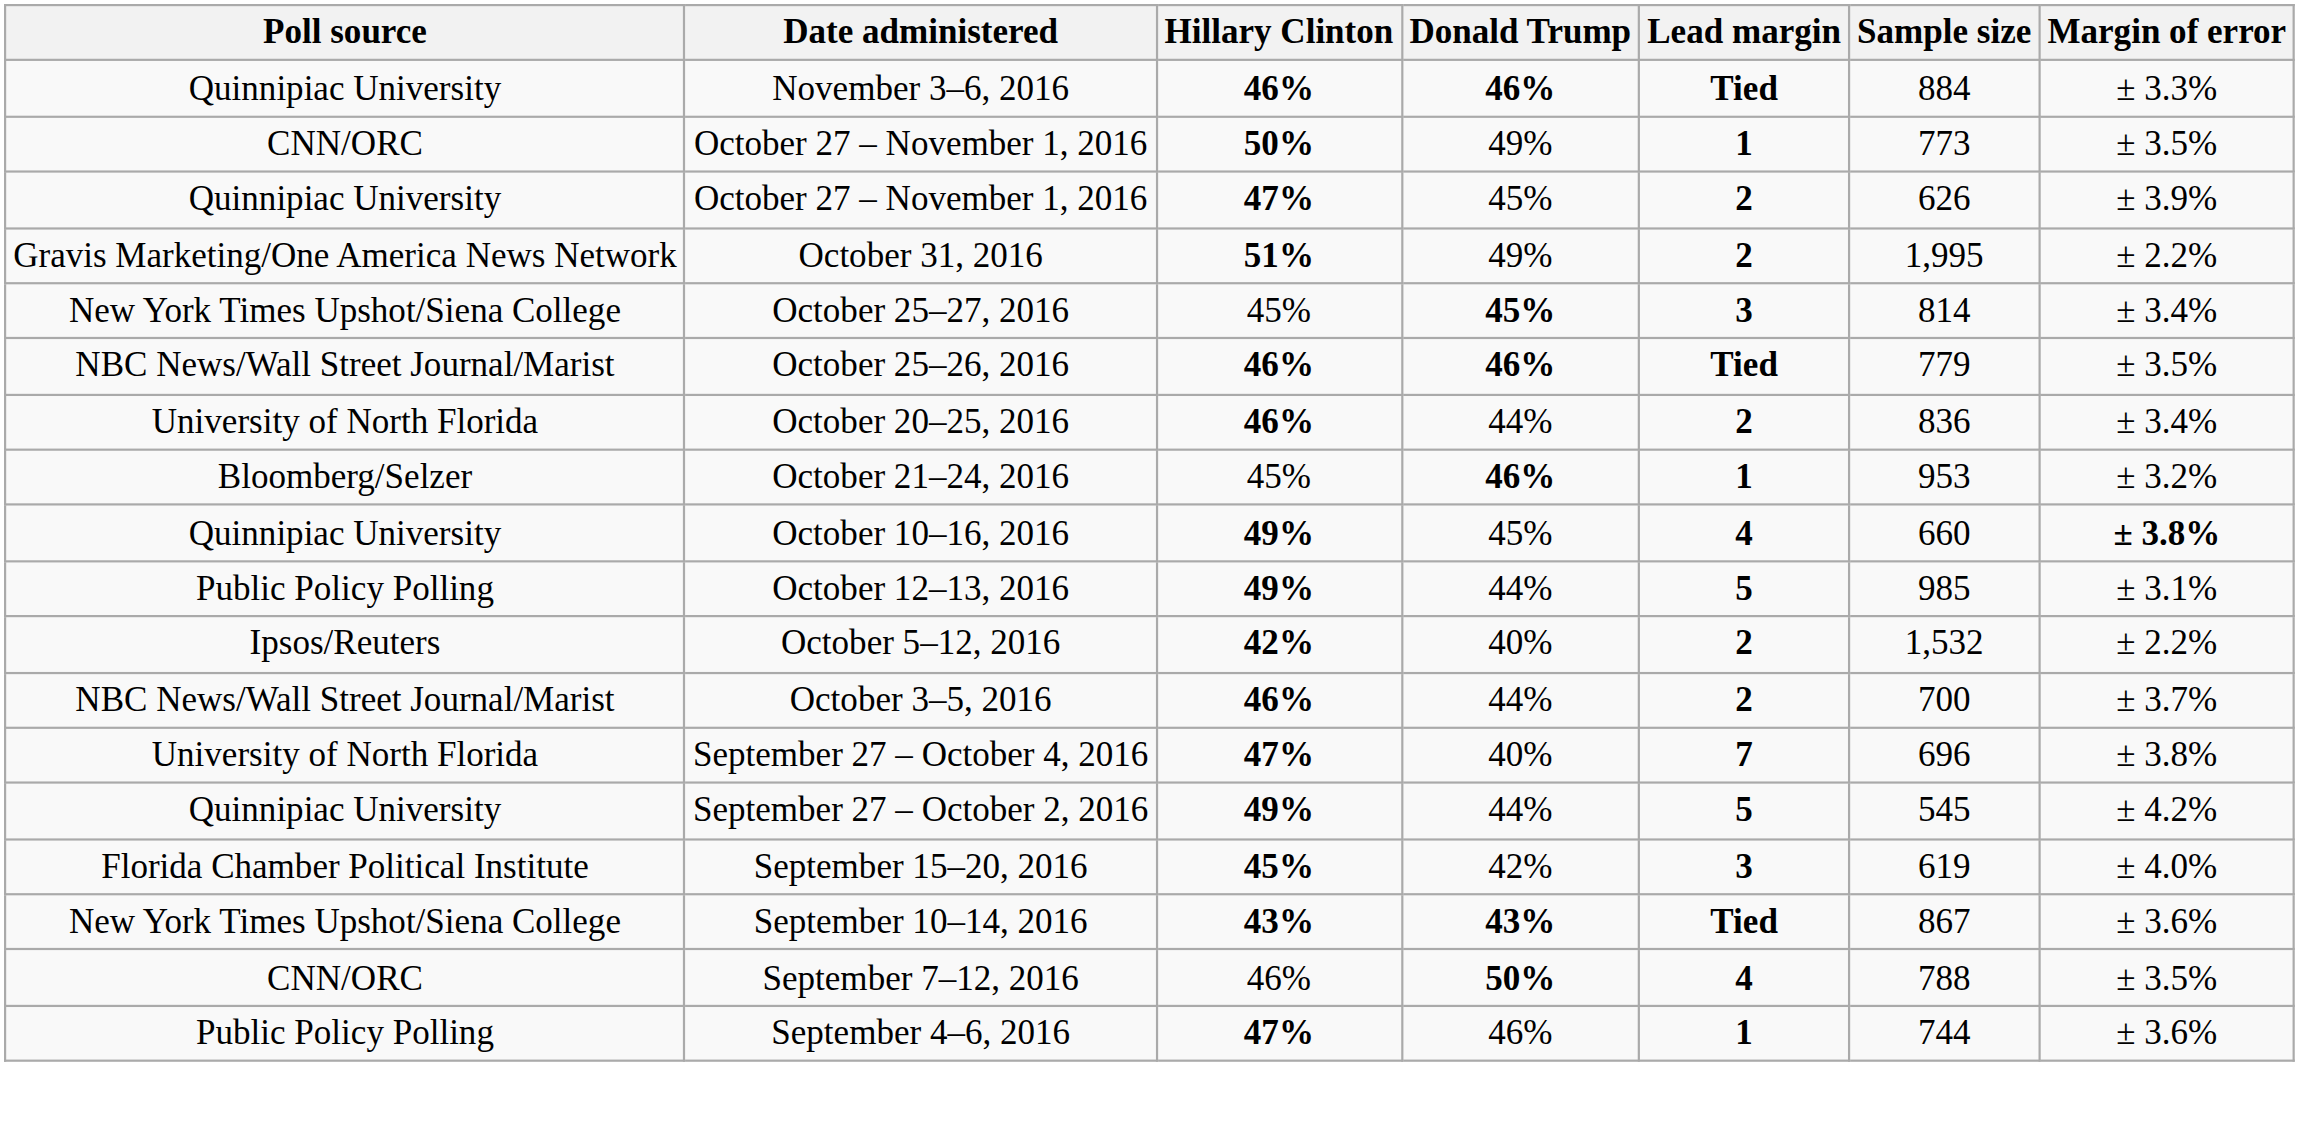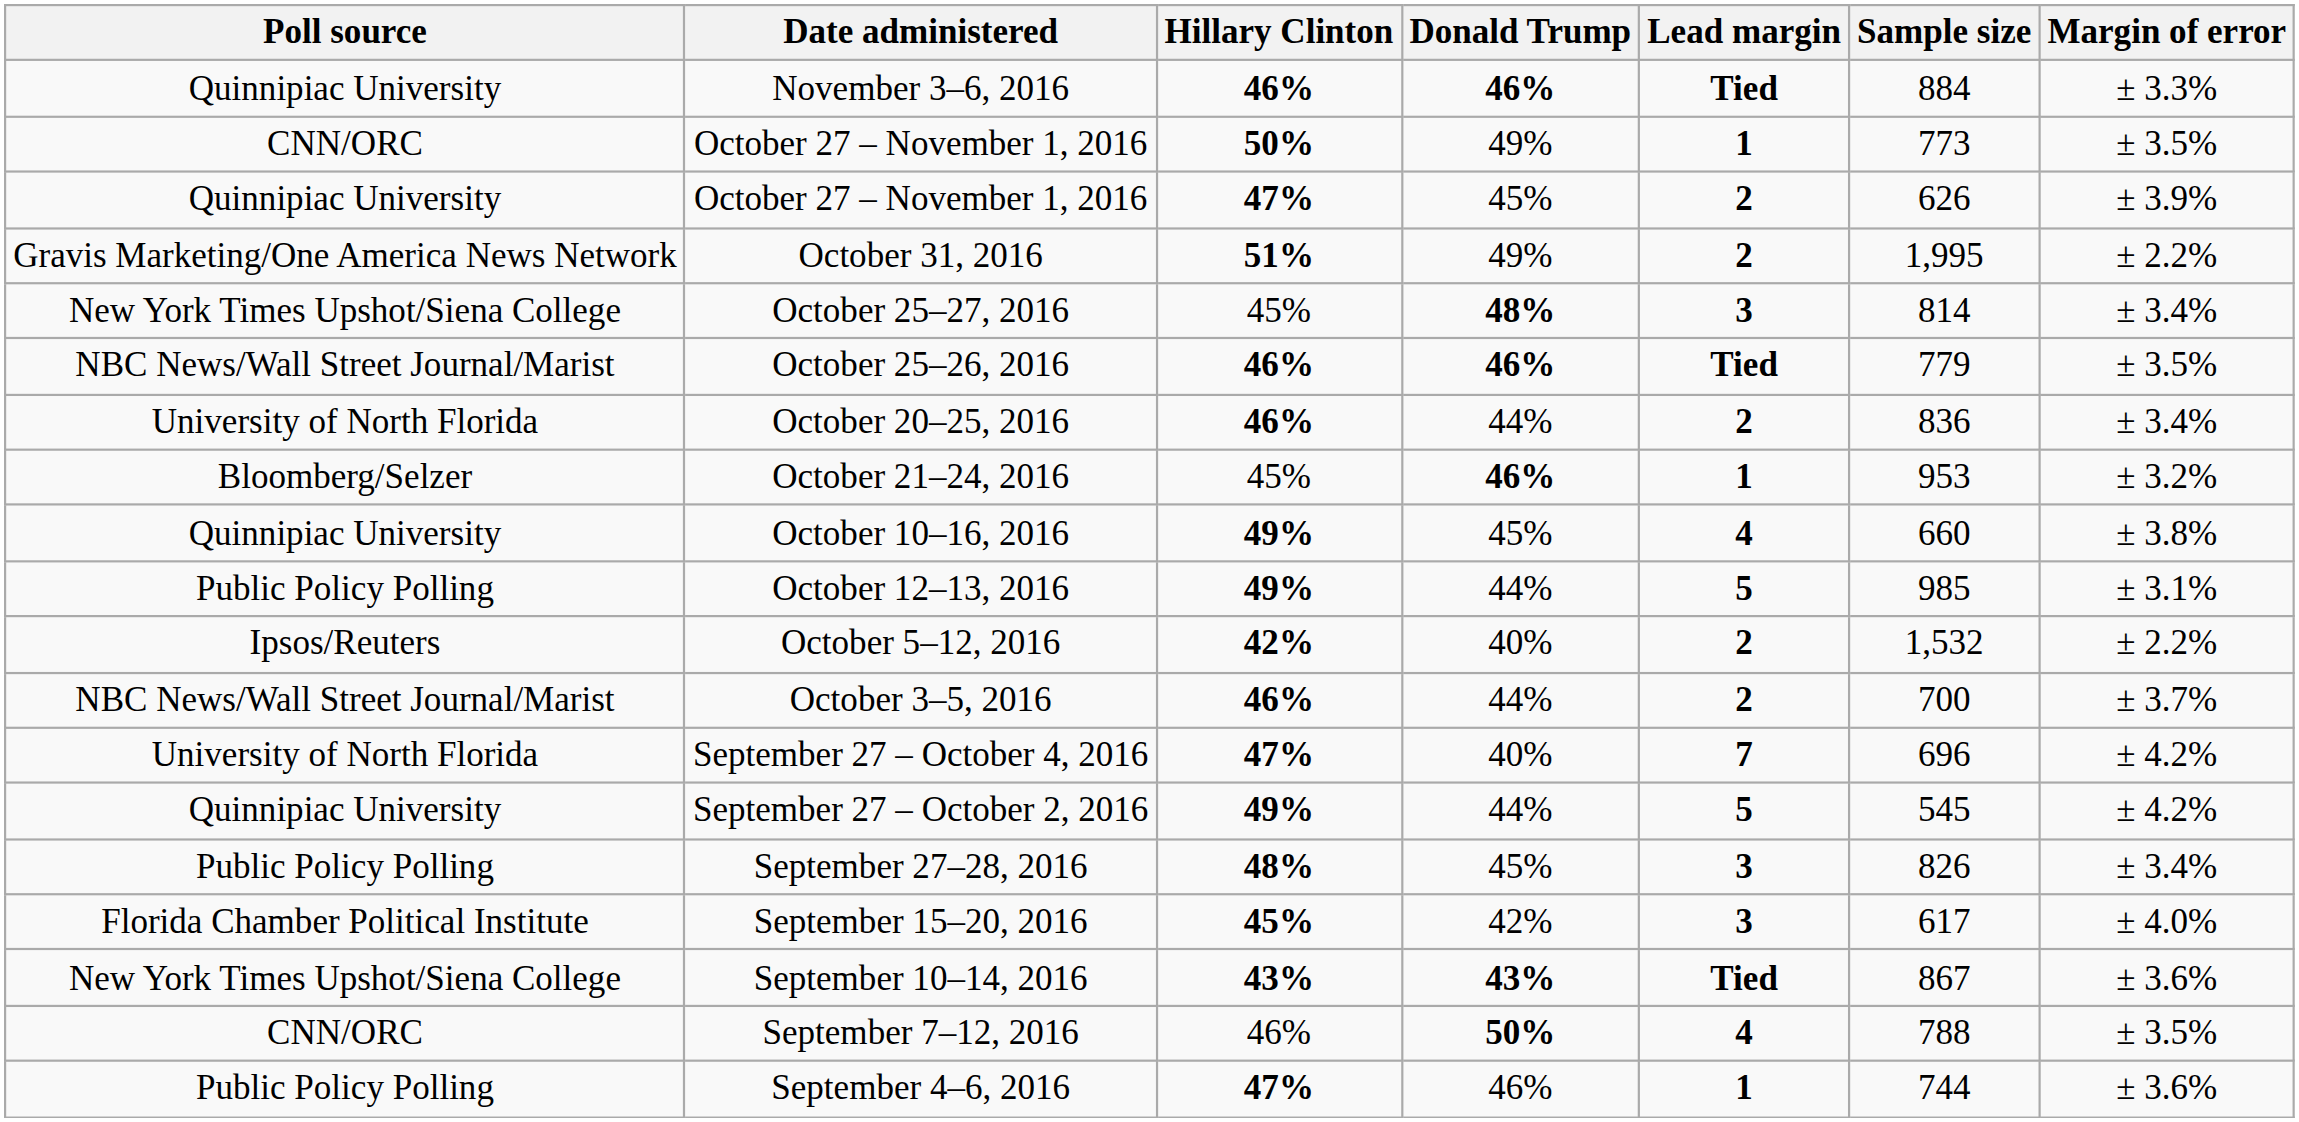October 25–27, 2016 | Donald Trump: 45% -> 48%
October 10–16, 2016 | Margin of error: bold -> normal
September 27 – October 4, 2016 | Margin of error: ± 3.8% -> ± 4.2%
+ row: Public Policy Polling | September 27–28, 2016 | 48% | 45% | 3 | 826 | ± 3.4%
September 15–20, 2016 | Sample size: 619 -> 617
